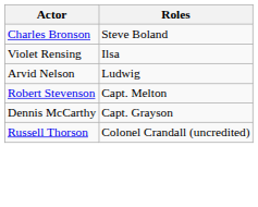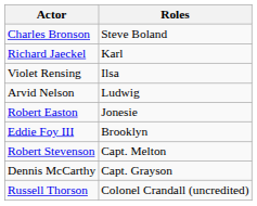+ row: Richard Jaeckel | Karl
+ row: Robert Easton | Jonesie
+ row: Eddie Foy III | Brooklyn
